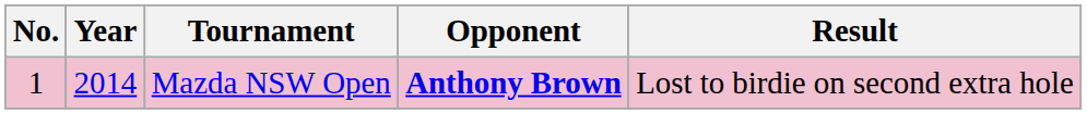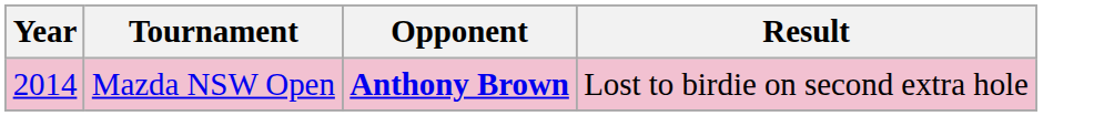- column: No. | 1
